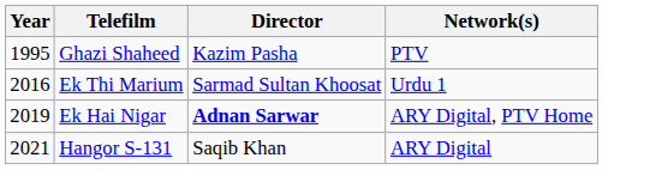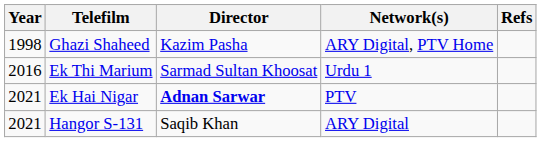+ column: Refs
Ghazi Shaheed | Year: 1995 -> 1998
Ghazi Shaheed | Network(s): PTV -> ARY Digital, PTV Home
Ek Hai Nigar | Year: 2019 -> 2021
Ek Hai Nigar | Network(s): ARY Digital, PTV Home -> PTV
